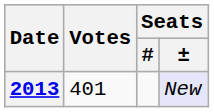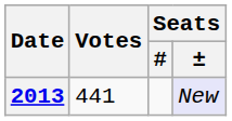2013 | Votes: 401 -> 441
